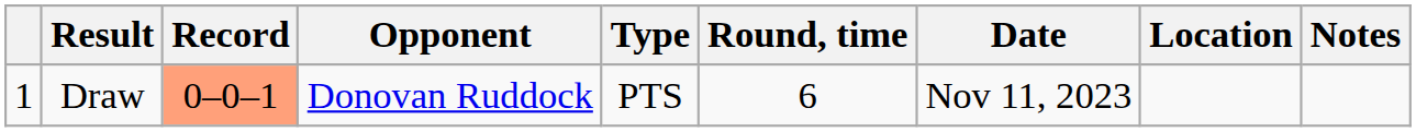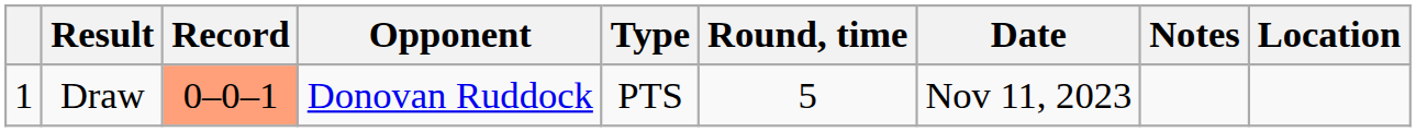columns swapped: Location <-> Notes
Draw | Round, time: 6 -> 5
